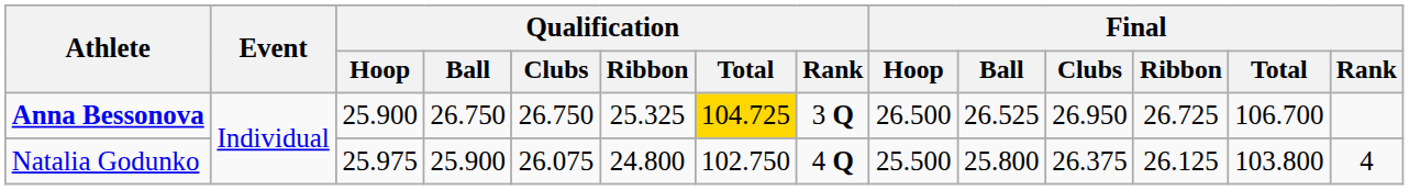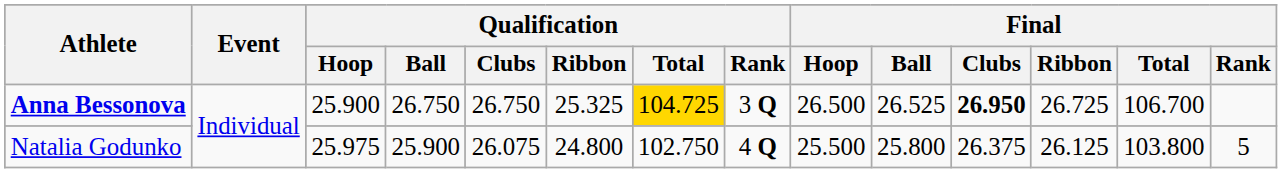Anna Bessonova | Final / Clubs: normal -> bold
Natalia Godunko | Final / Rank: 4 -> 5
